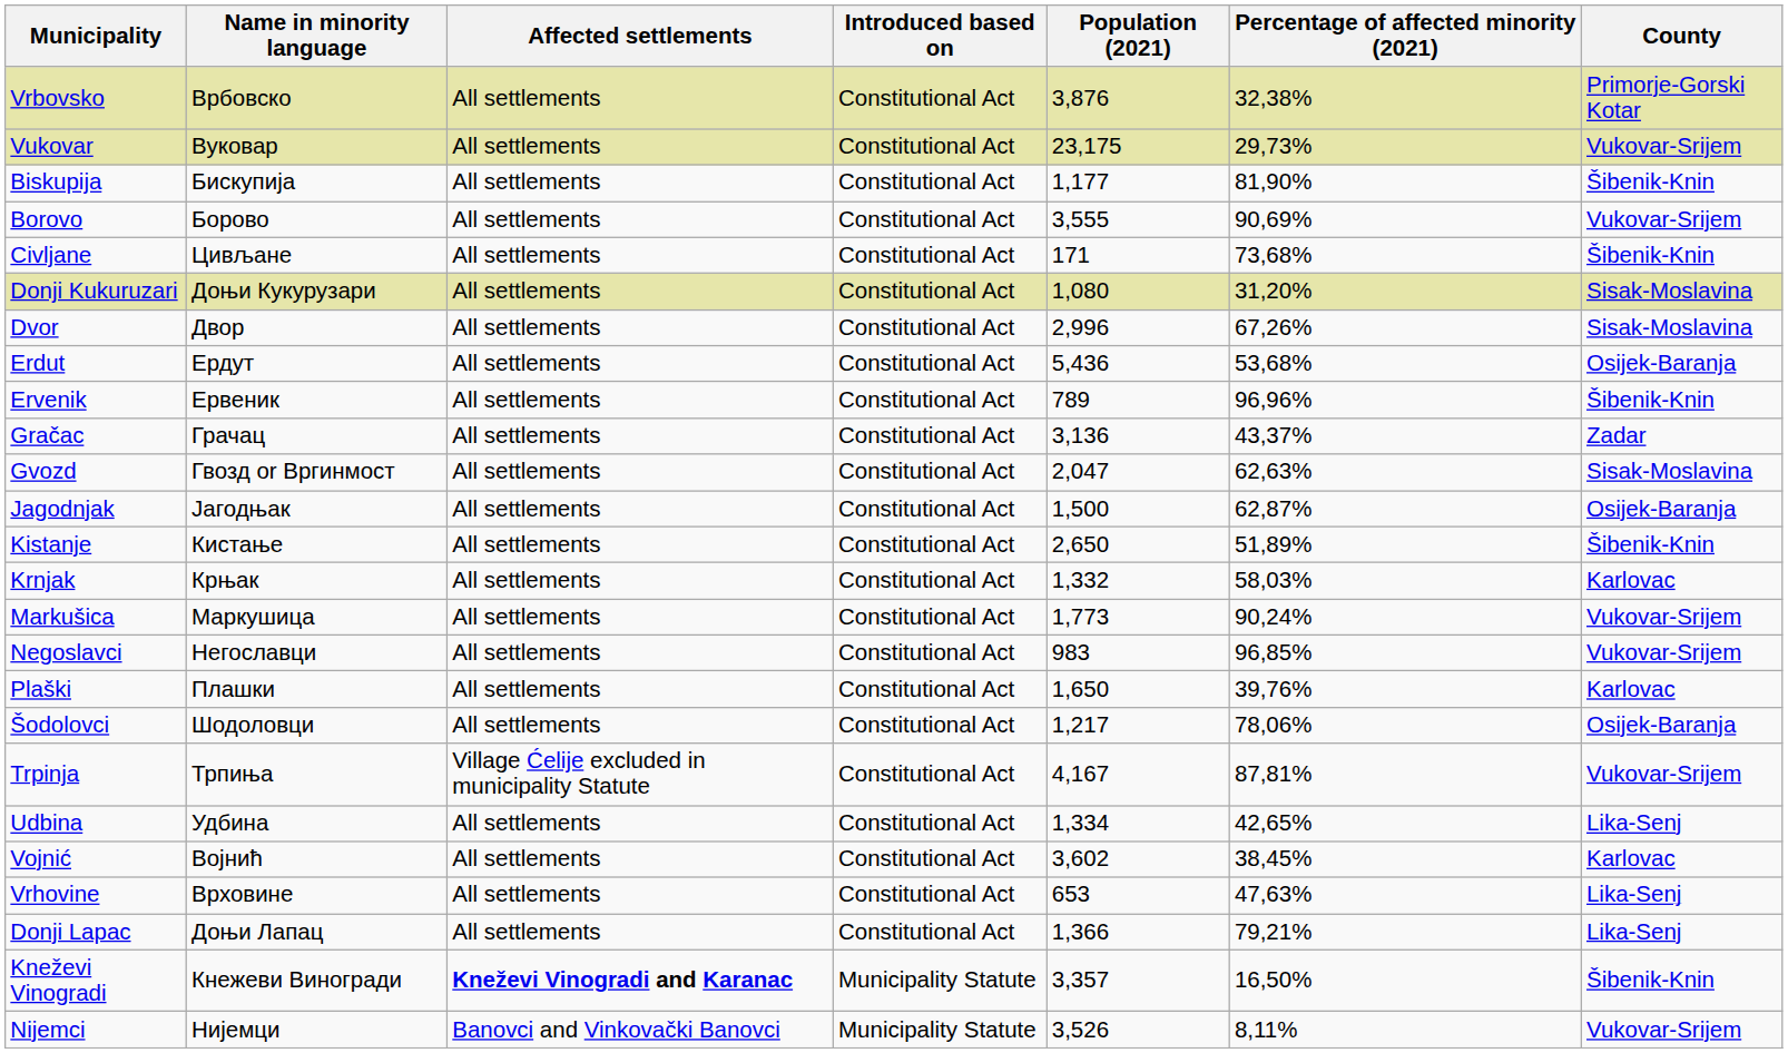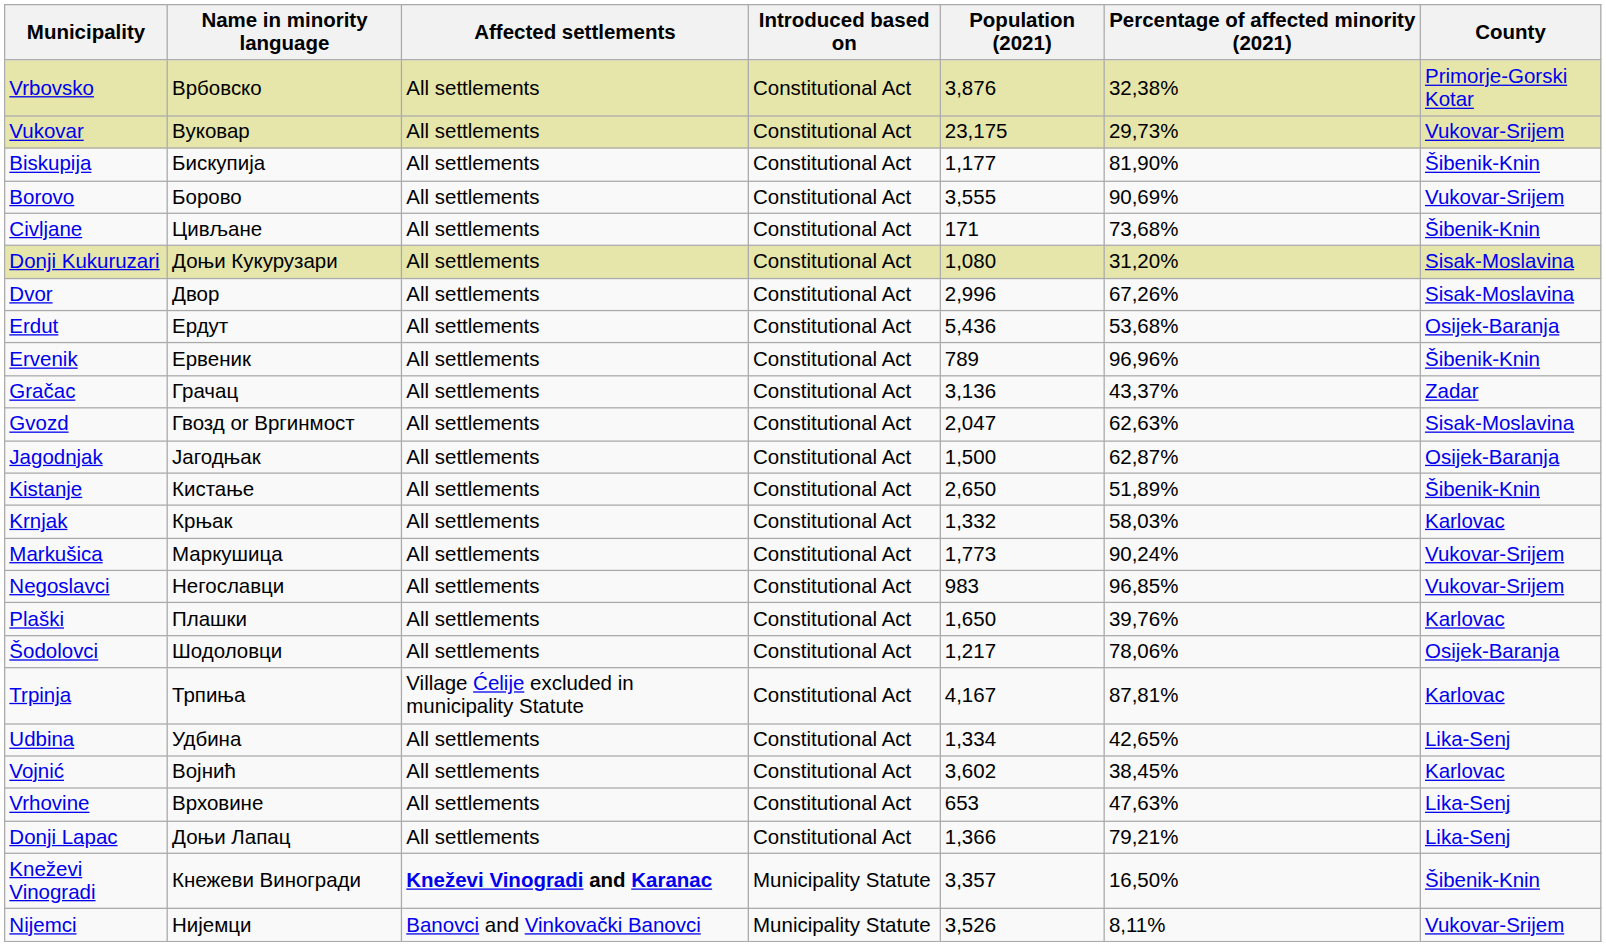Trpinja | County: Vukovar-Srijem -> Karlovac
